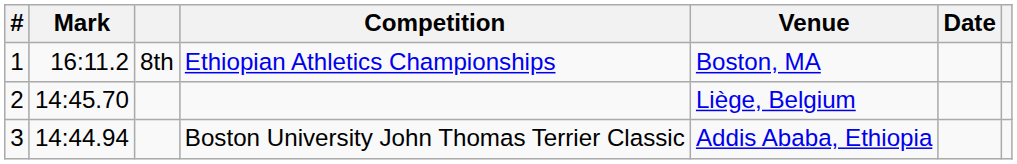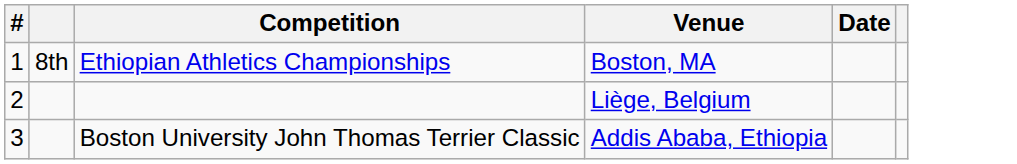- column: Mark | 16:11.2 | 14:45.70 | 14:44.94
